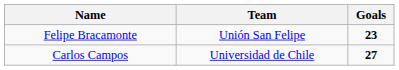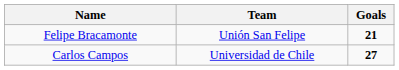Felipe Bracamonte | Goals: 23 -> 21
